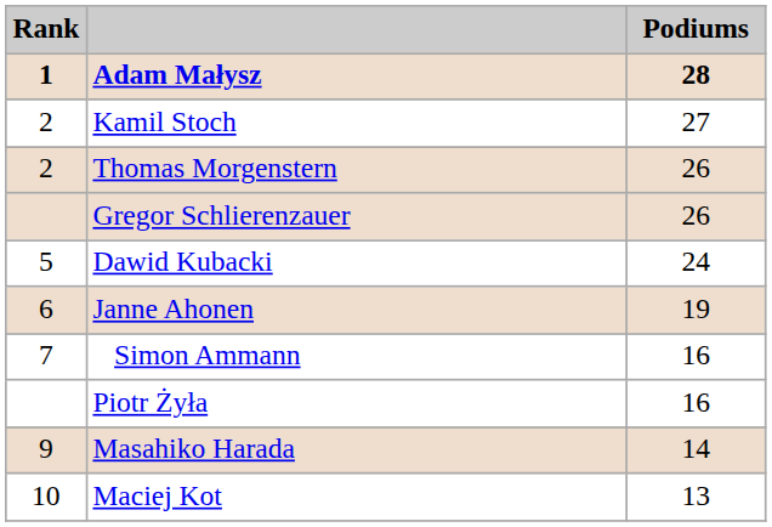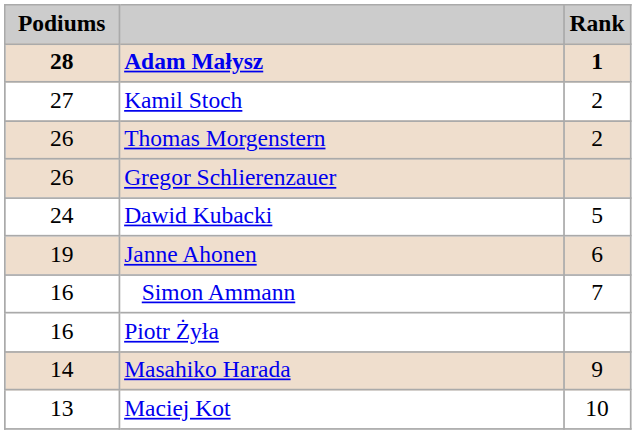columns swapped: Rank <-> Podiums
